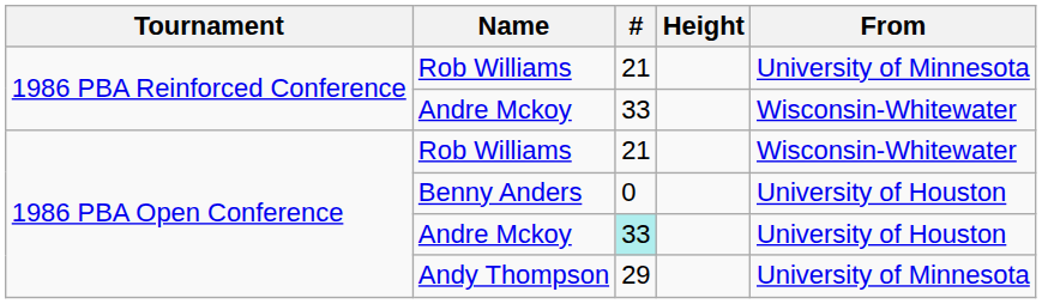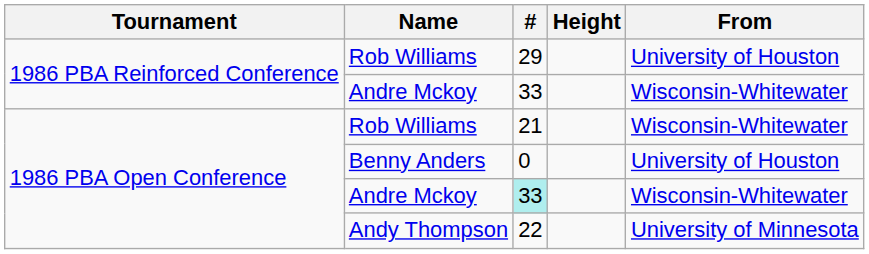1986 PBA Reinforced Conference / Rob Williams | #: 21 -> 29
1986 PBA Reinforced Conference / Rob Williams | From: University of Minnesota -> University of Houston
1986 PBA Open Conference / Andre Mckoy | From: University of Houston -> Wisconsin-Whitewater
Andy Thompson | #: 29 -> 22
